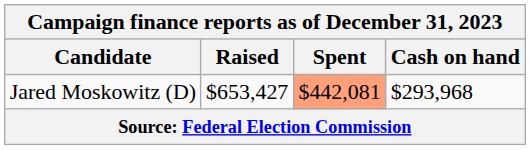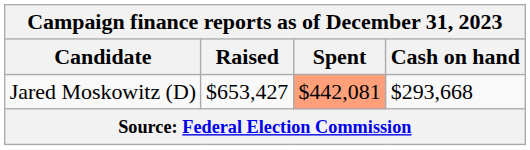Jared Moskowitz (D) | Cash on hand: $293,968 -> $293,668
